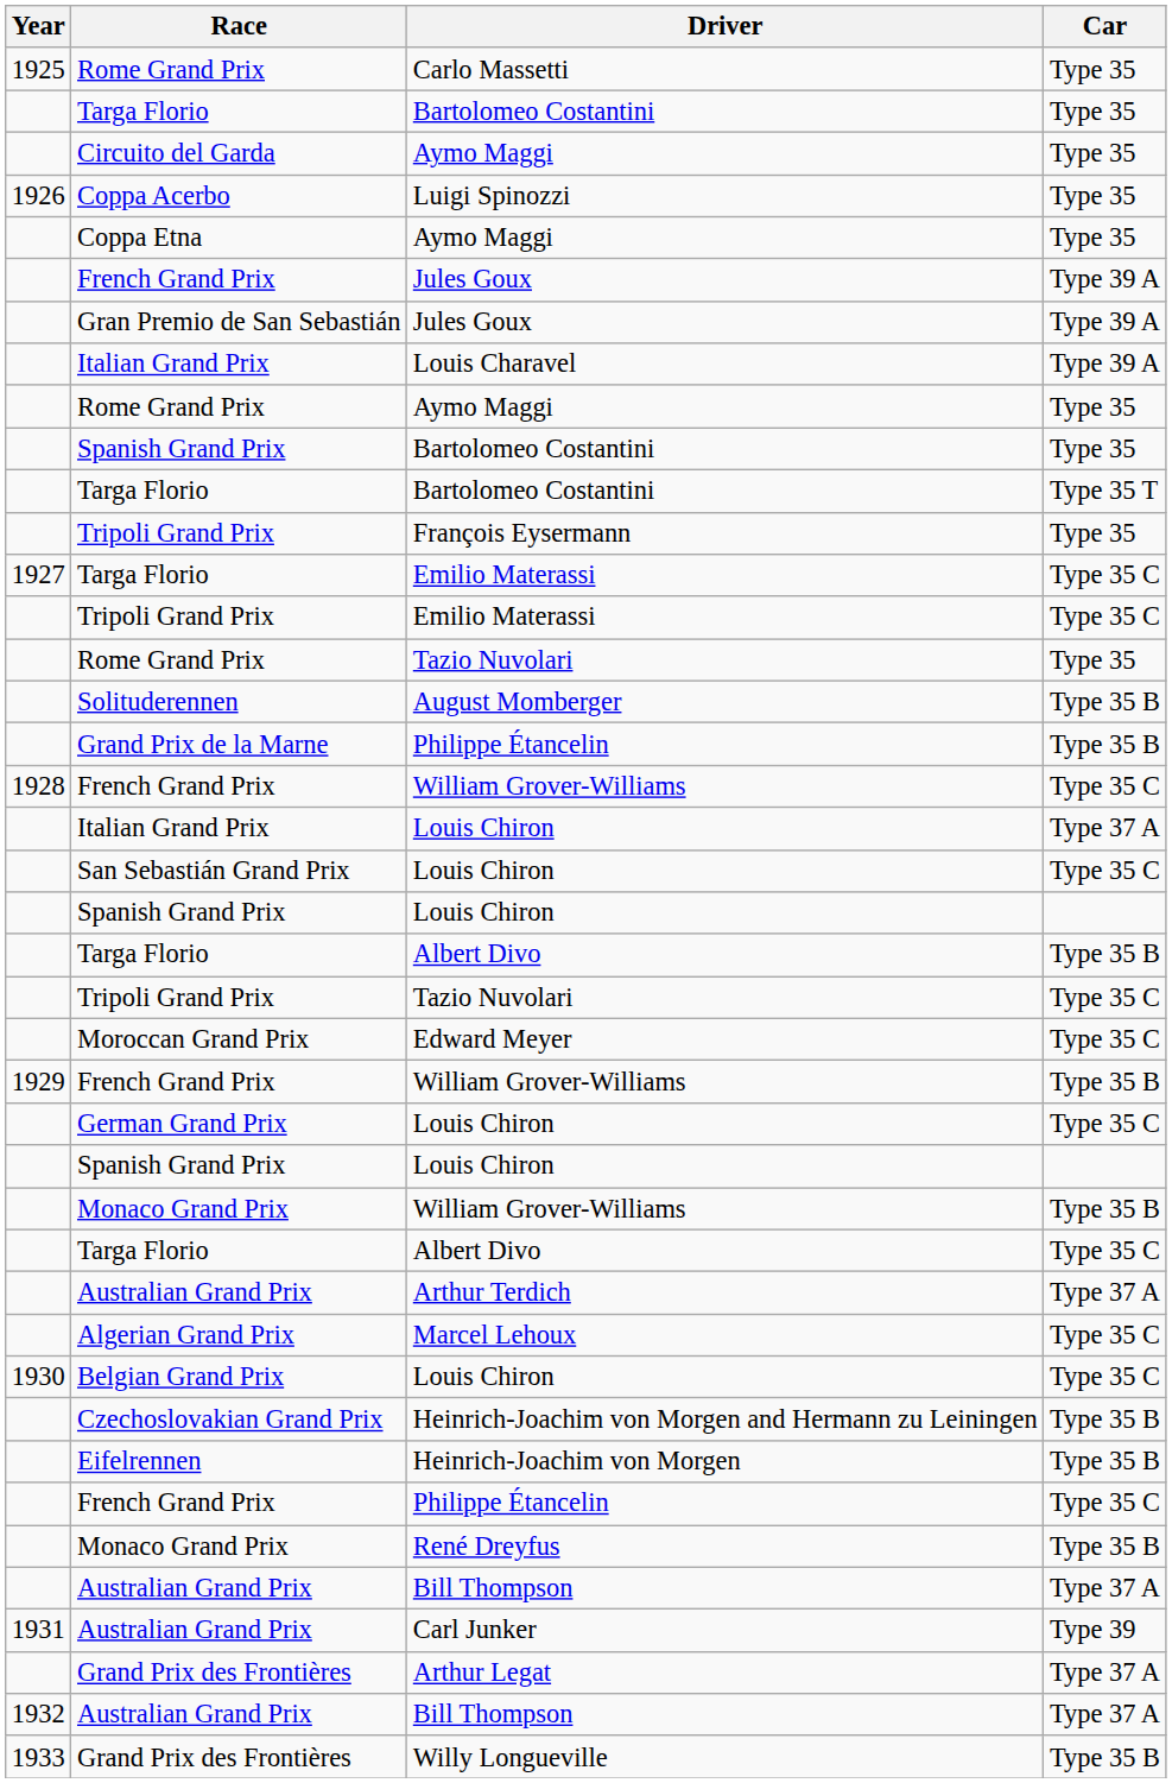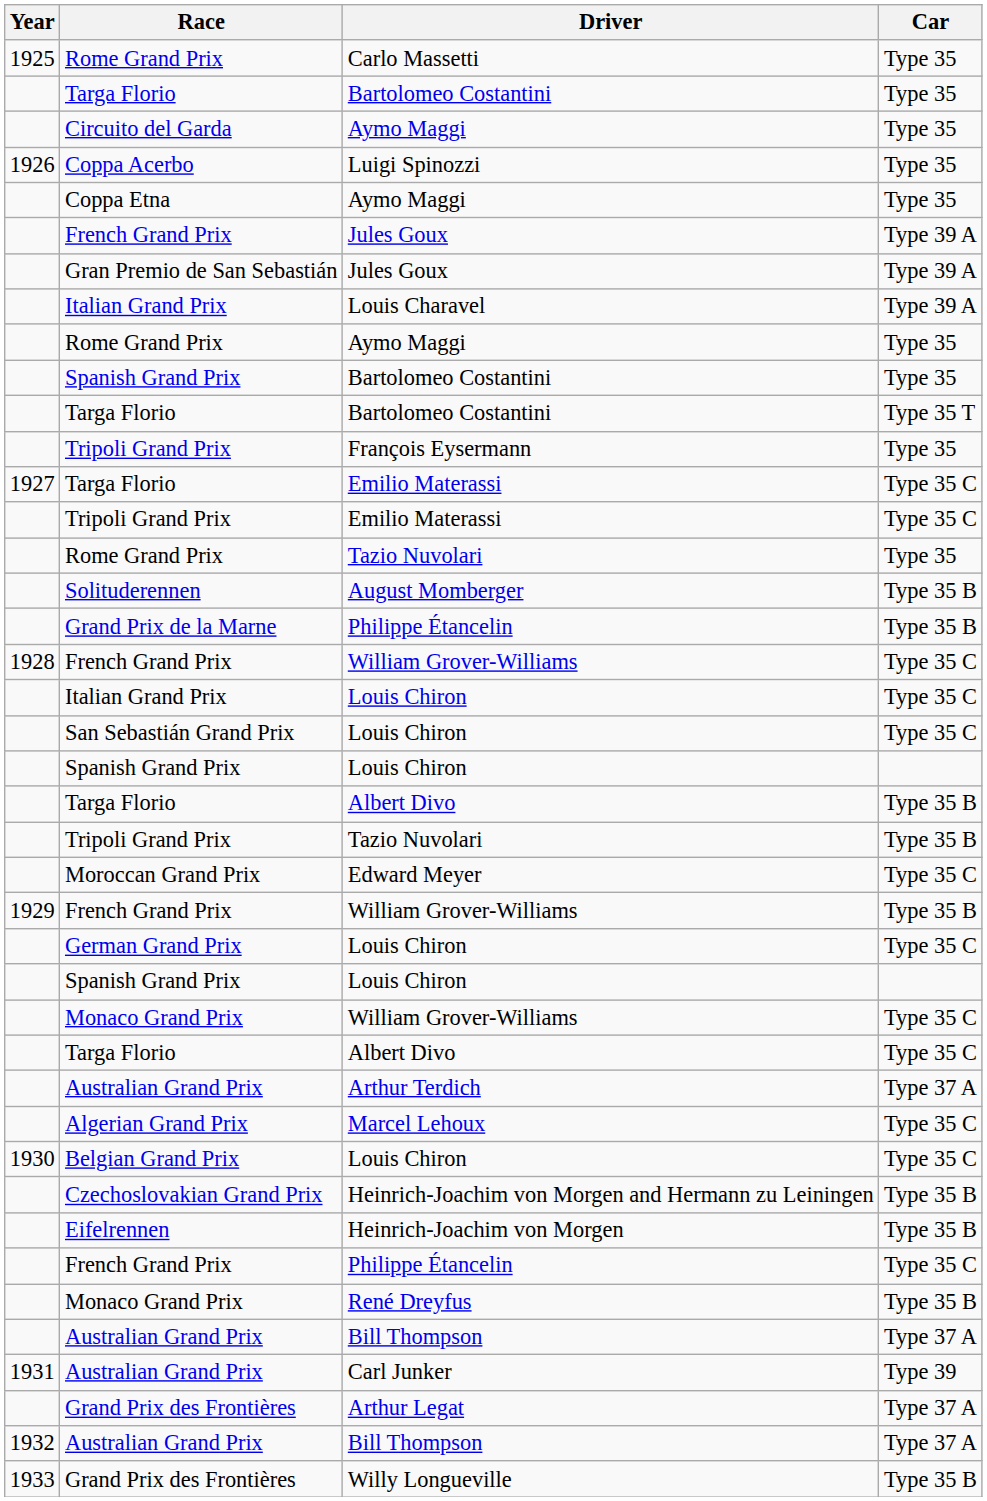Italian Grand Prix / Louis Chiron | Car: Type 37 A -> Type 35 C
Tripoli Grand Prix / Tazio Nuvolari | Car: Type 35 C -> Type 35 B
Monaco Grand Prix / William Grover-Williams | Car: Type 35 B -> Type 35 C
